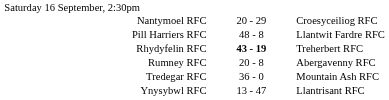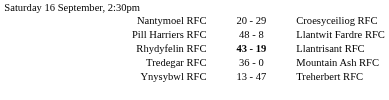Rhydyfelin RFC | column 3: Treherbert RFC -> Llantrisant RFC
- row: Rumney RFC | 20 - 8 | Abergavenny RFC
Ynysybwl RFC | column 3: Llantrisant RFC -> Treherbert RFC
